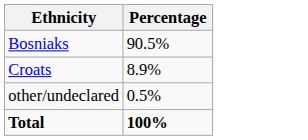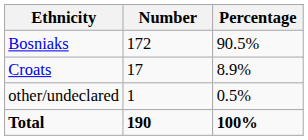+ column: Number | 172 | 17 | 1 | 190
